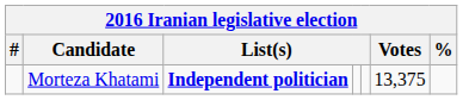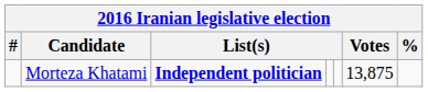Morteza Khatami | Votes: 13,375 -> 13,875
